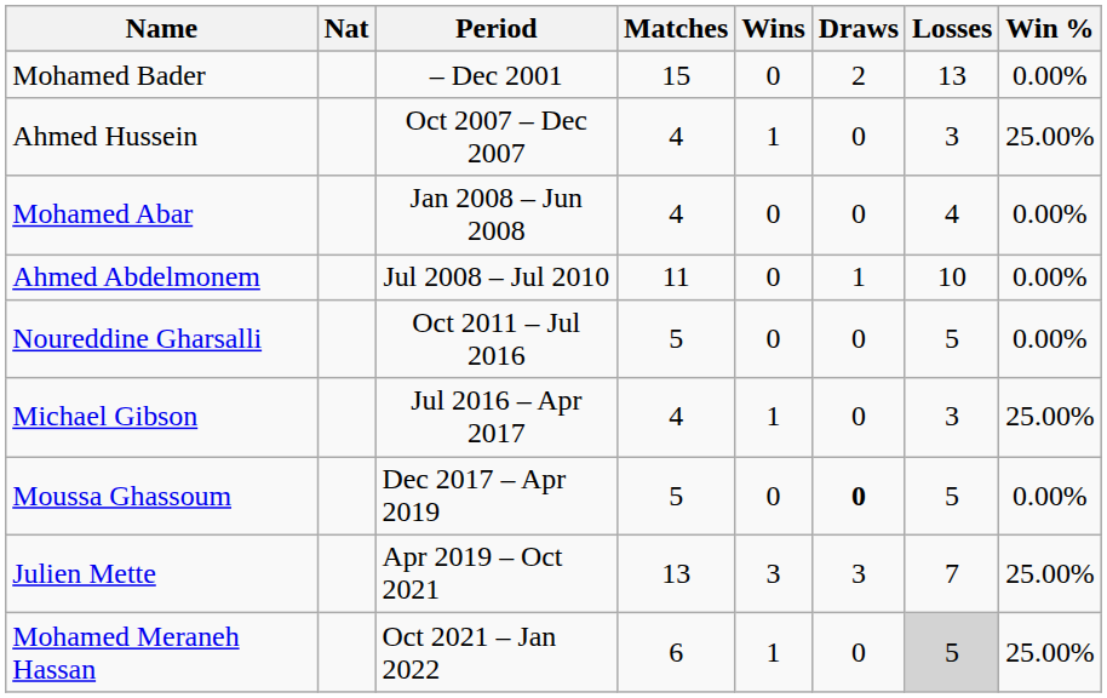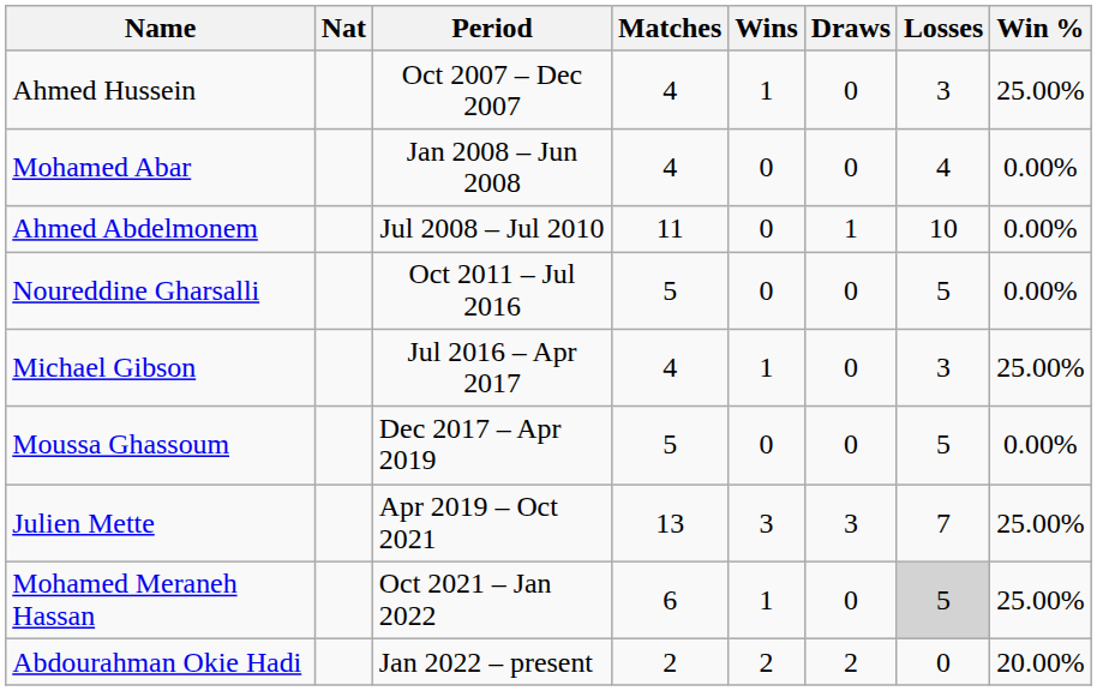- row: Mohamed Bader | – Dec 2001 | 15 | 0 | 2 | 13 | 0.00%
Moussa Ghassoum | Draws: bold -> normal
+ row: Abdourahman Okie Hadi | Jan 2022 – present | 2 | 2 | 2 | 0 | 20.00%
